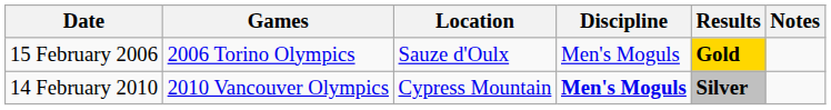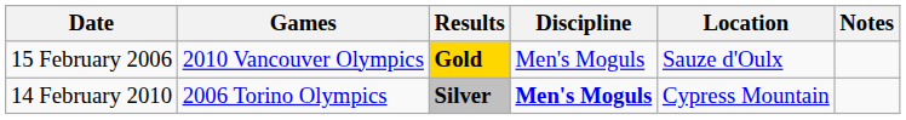columns swapped: Location <-> Results
15 February 2006 | Games: 2006 Torino Olympics -> 2010 Vancouver Olympics
14 February 2010 | Games: 2010 Vancouver Olympics -> 2006 Torino Olympics
